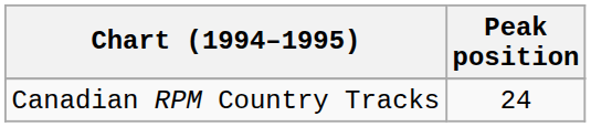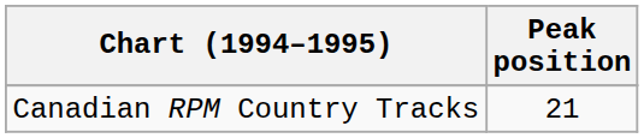Canadian RPM Country Tracks | Peak position: 24 -> 21
